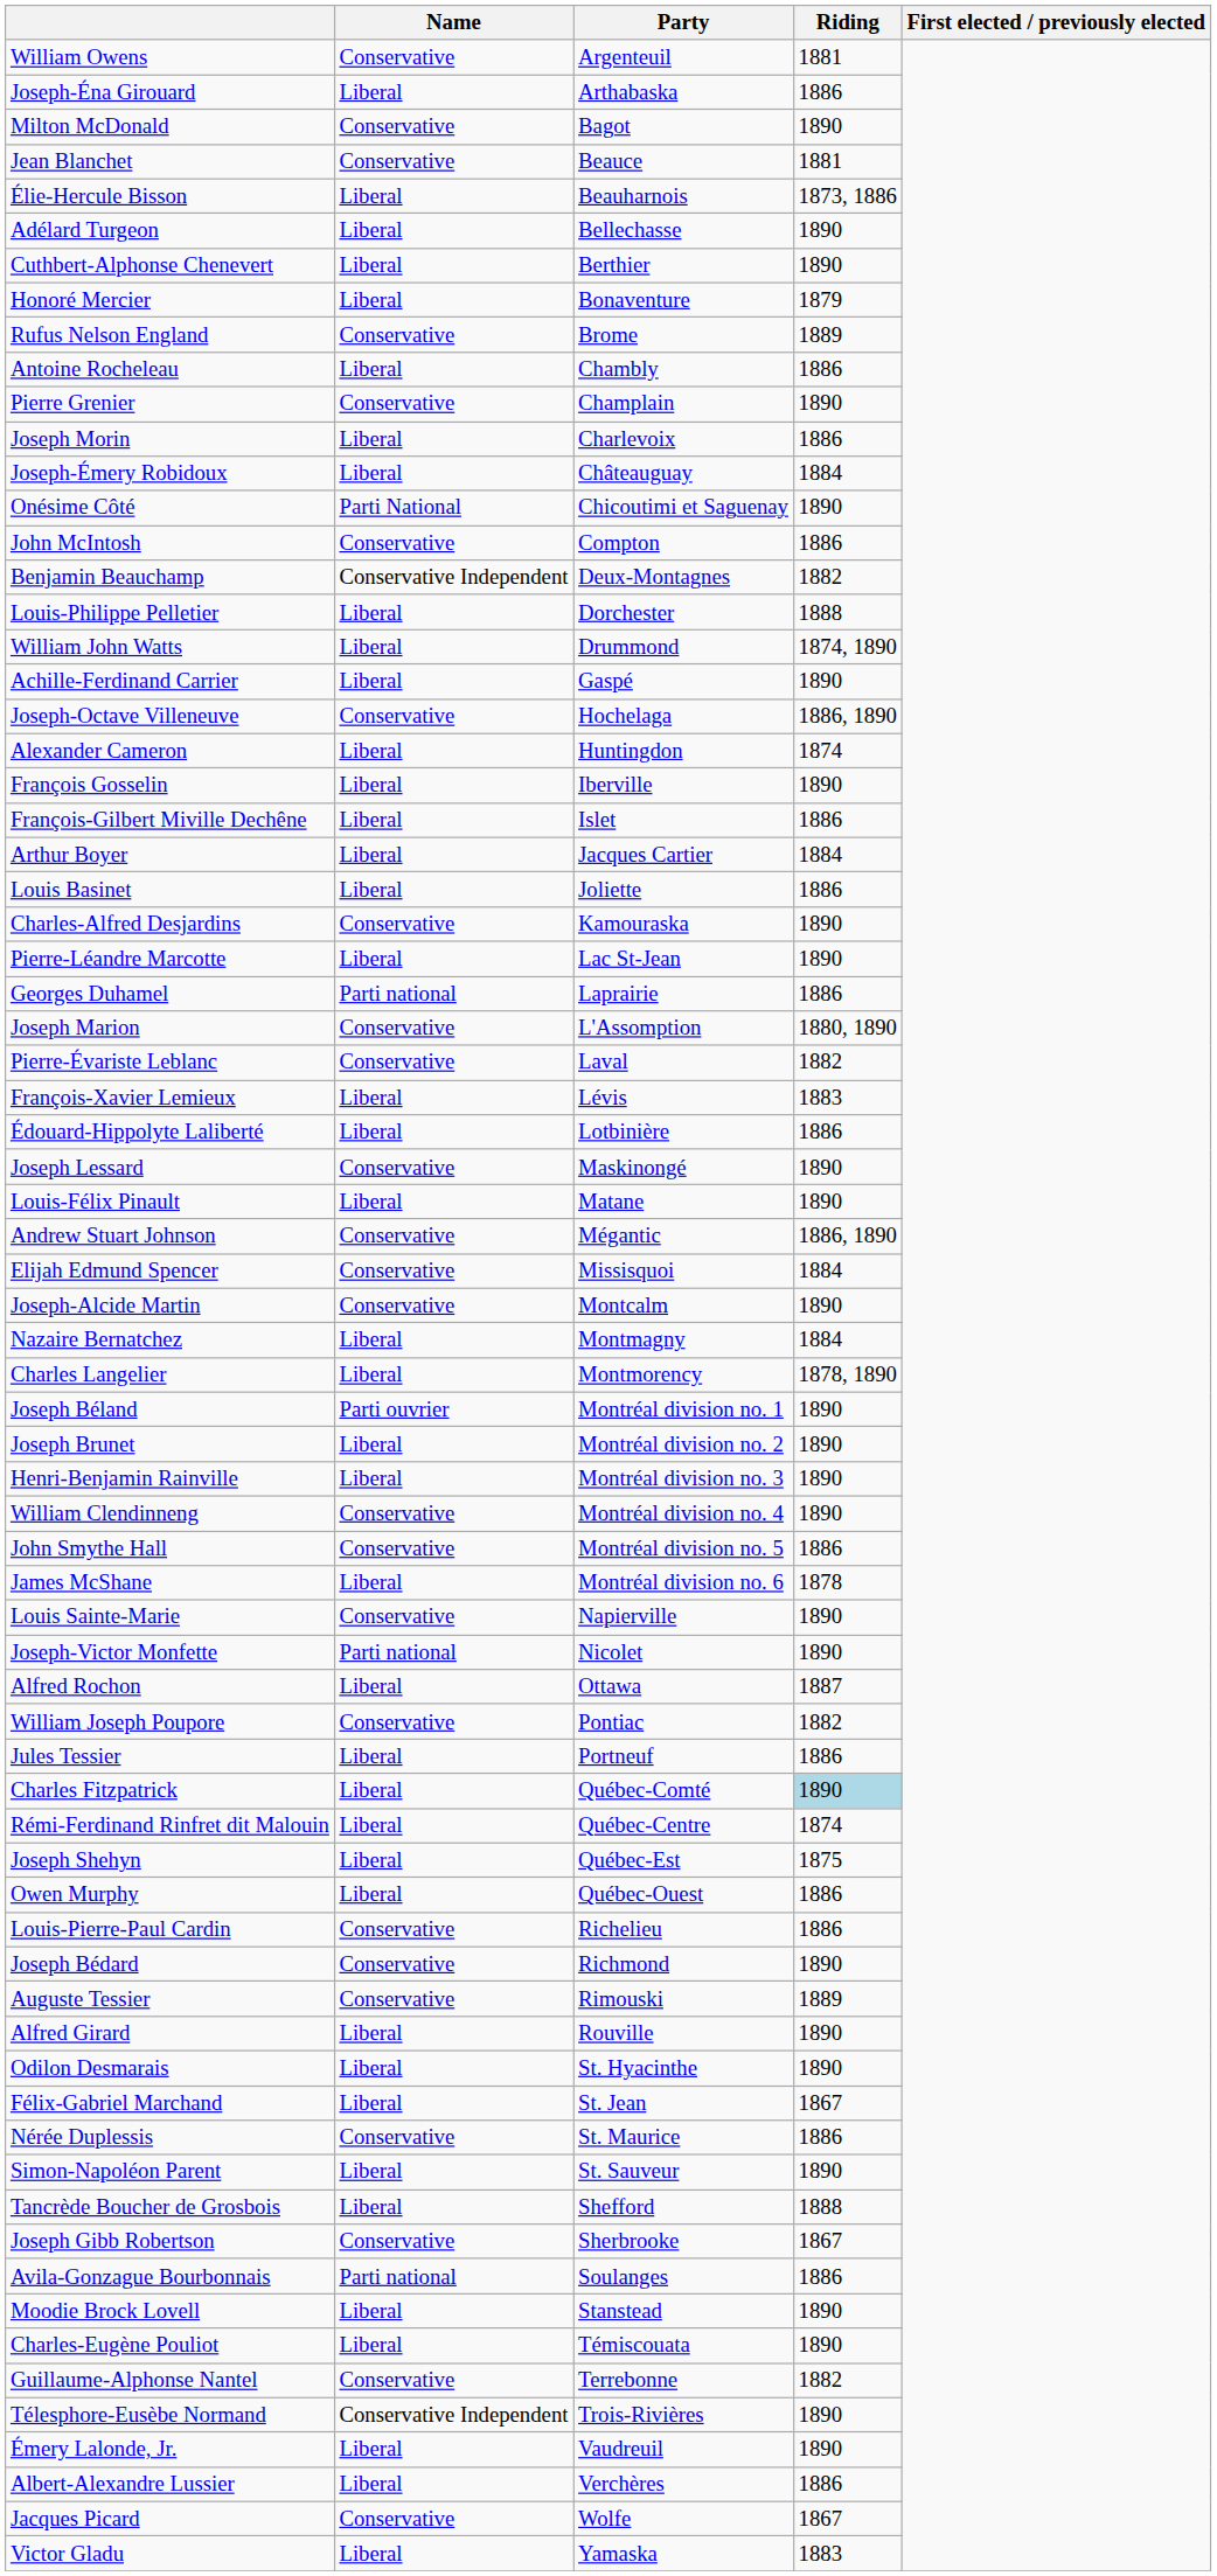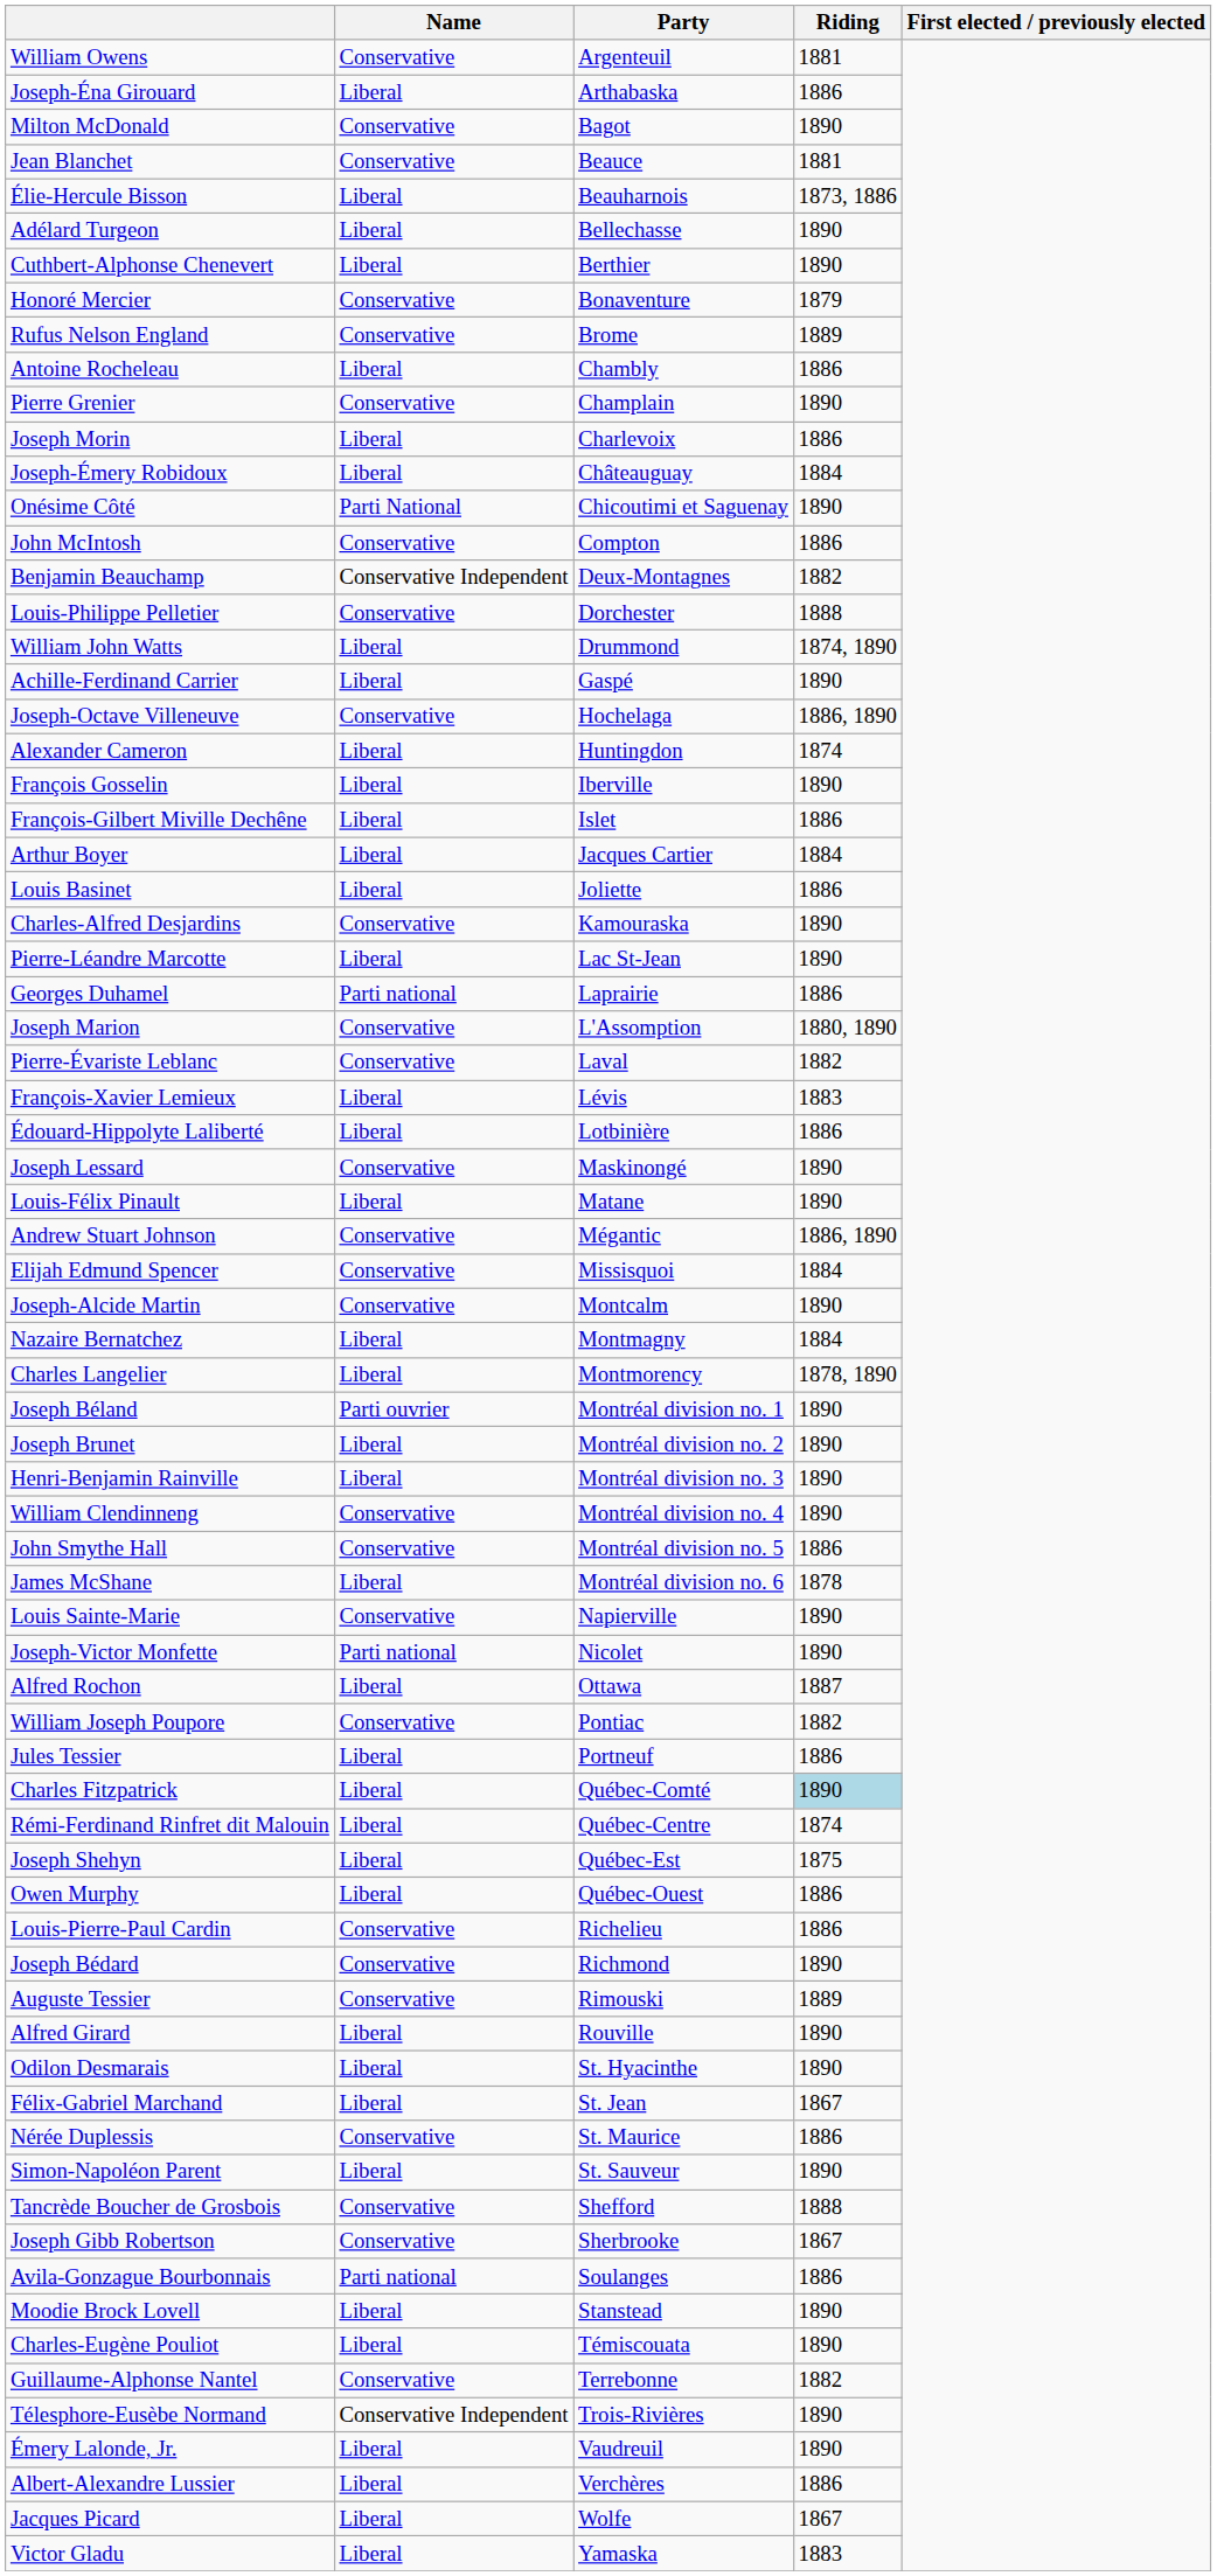Honoré Mercier | Name: Liberal -> Conservative
Louis-Philippe Pelletier | Name: Liberal -> Conservative
Tancrède Boucher de Grosbois | Name: Liberal -> Conservative
Jacques Picard | Name: Conservative -> Liberal
